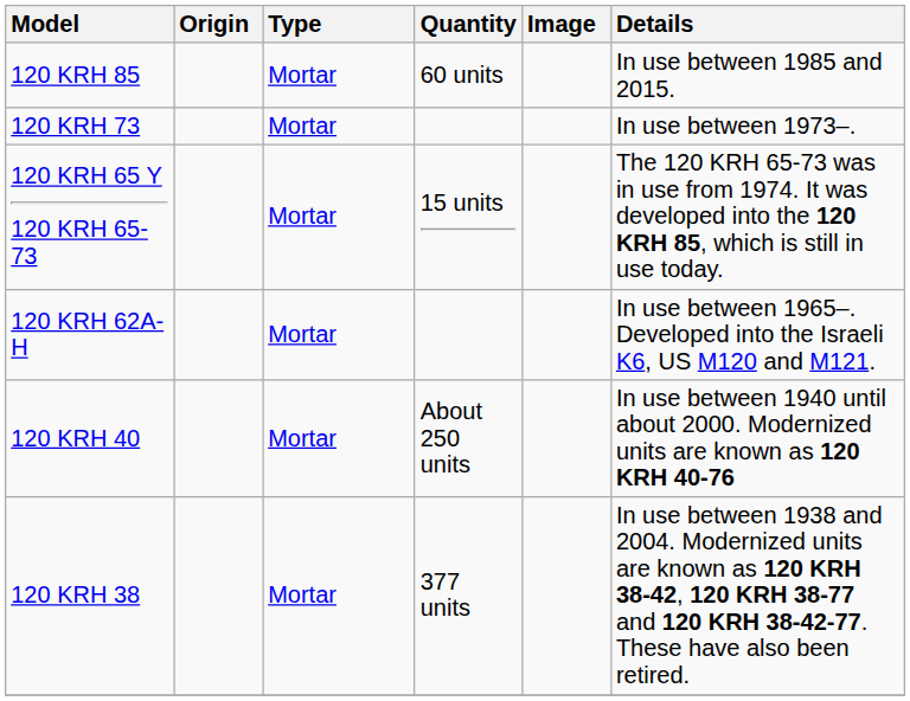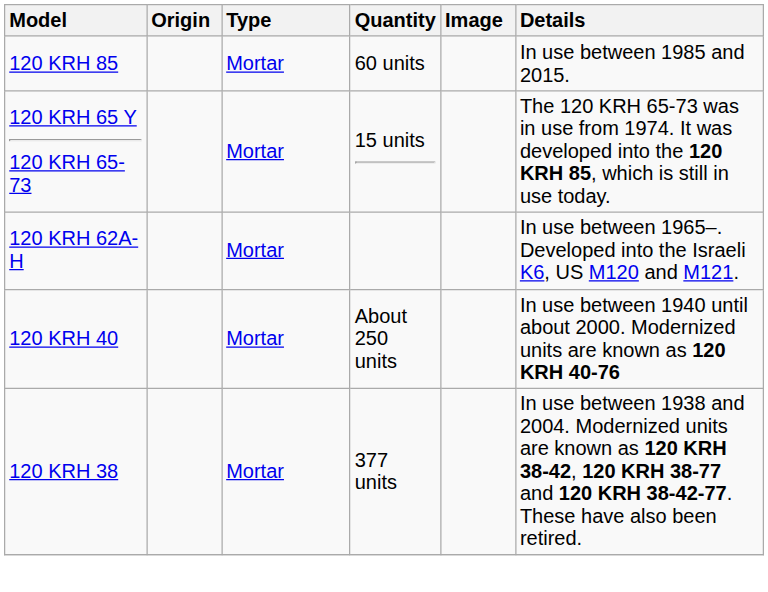- row: 120 KRH 73 | Mortar | In use between 1973–.
